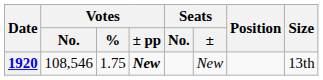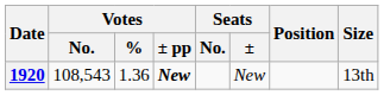1920 | Votes / No.: 108,546 -> 108,543
1920 | Votes / %: 1.75 -> 1.36
